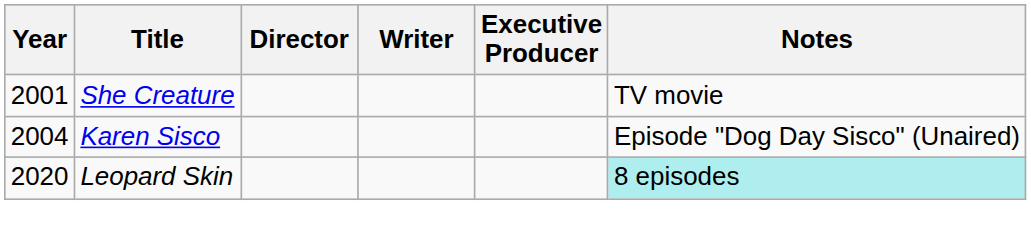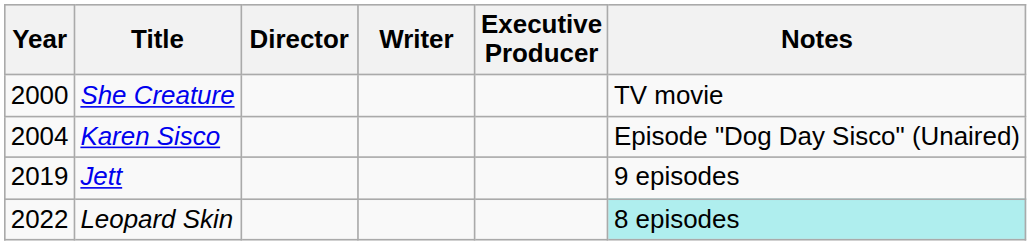She Creature | Year: 2001 -> 2000
+ row: 2019 | Jett | 9 episodes
Leopard Skin | Year: 2020 -> 2022
